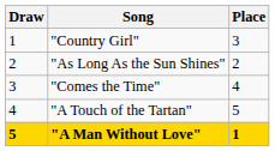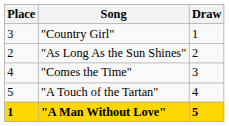columns swapped: Draw <-> Place
